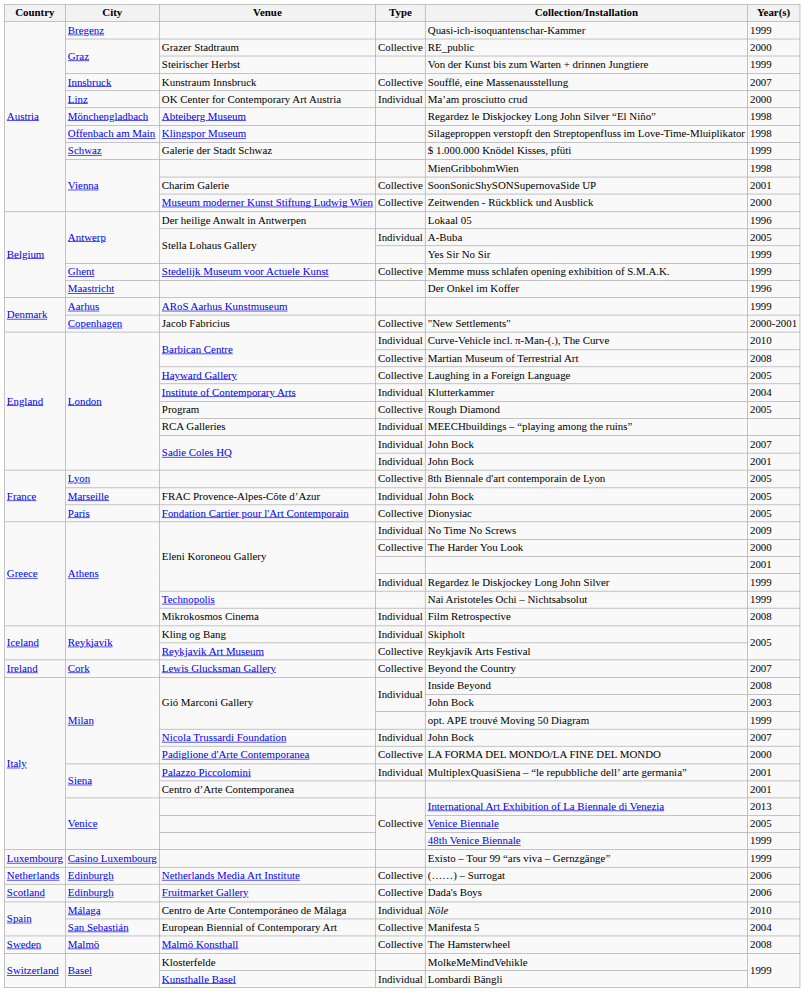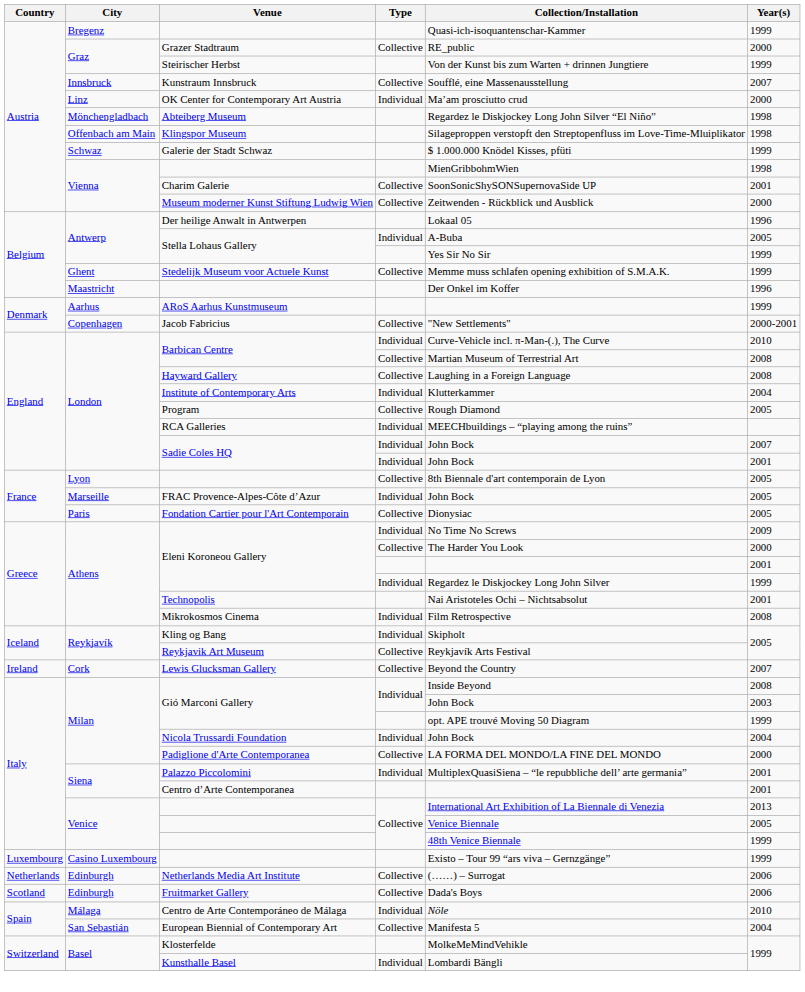Hayward Gallery | Year(s): 2005 -> 2008
Technopolis | Year(s): 1999 -> 2001
Nicola Trussardi Foundation | Year(s): 2007 -> 2004
- row: Sweden | Malmö | Malmö Konsthall | Collective | The Hamsterwheel | 2008
